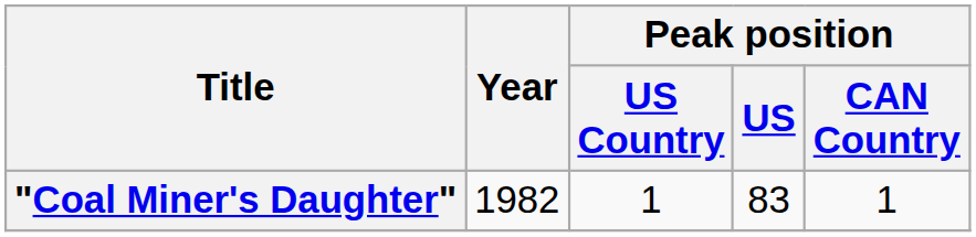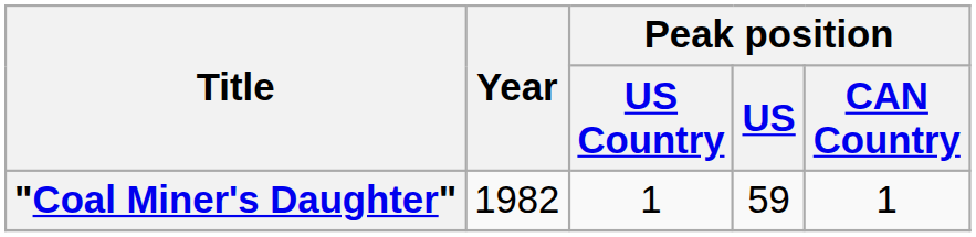"Coal Miner's Daughter" | Peak position / US: 83 -> 59
